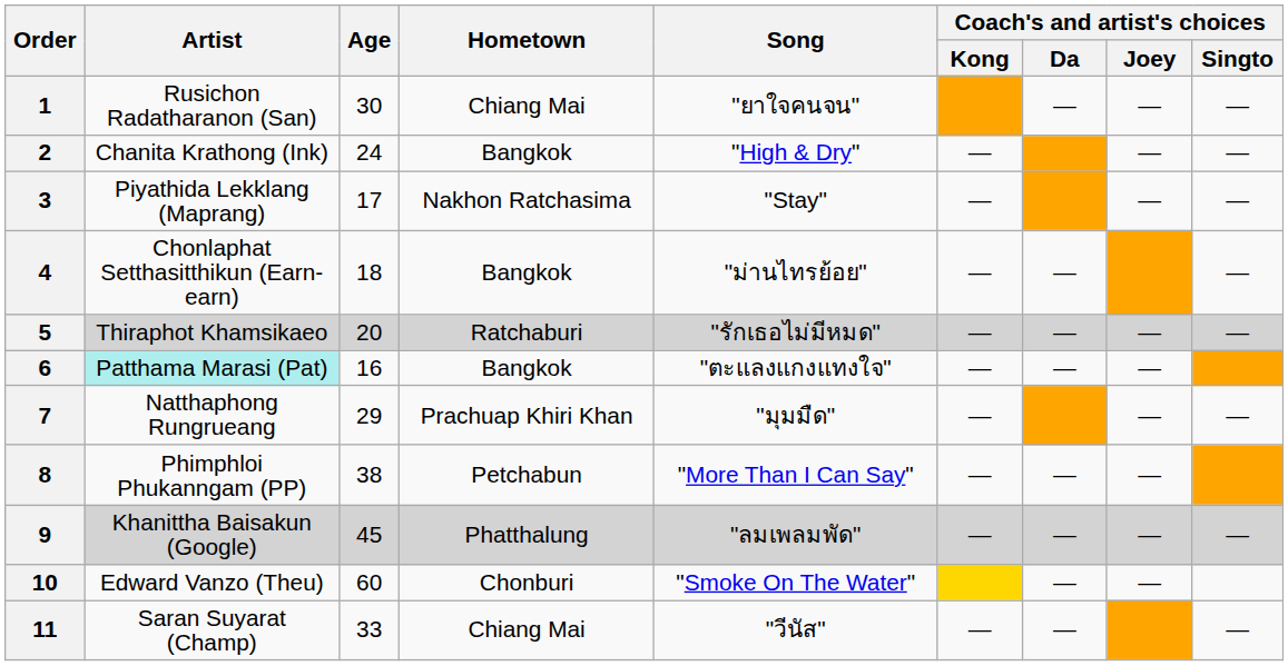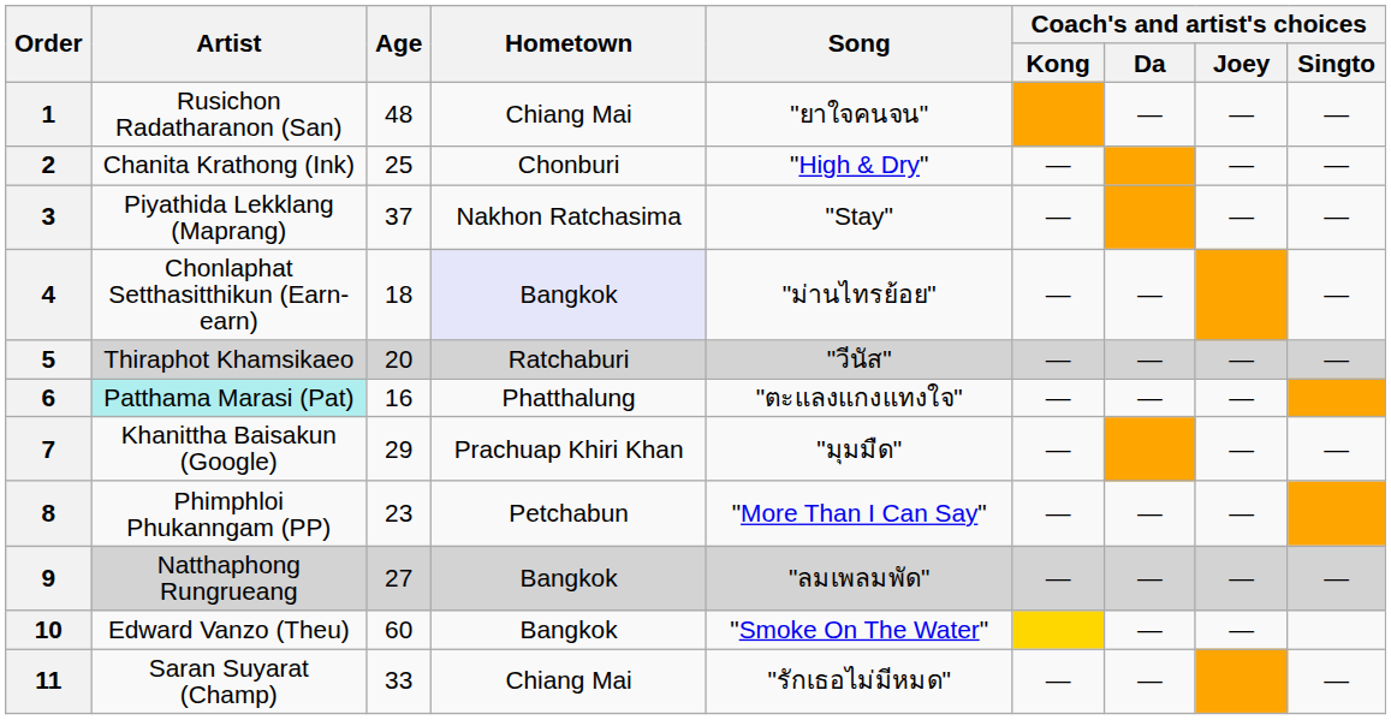1 | Age: 30 -> 48
2 | Age: 24 -> 25
2 | Hometown: Bangkok -> Chonburi
3 | Age: 17 -> 37
4 | Hometown: no background -> lavender background
5 | Song: "รักเธอไม่มีหมด" -> "วีนัส"
6 | Hometown: Bangkok -> Phatthalung
7 | Artist: Natthaphong Rungrueang -> Khanittha Baisakun (Google)
8 | Age: 38 -> 23
9 | Artist: Khanittha Baisakun (Google) -> Natthaphong Rungrueang
9 | Age: 45 -> 27
9 | Hometown: Phatthalung -> Bangkok
10 | Hometown: Chonburi -> Bangkok
11 | Song: "วีนัส" -> "รักเธอไม่มีหมด"
